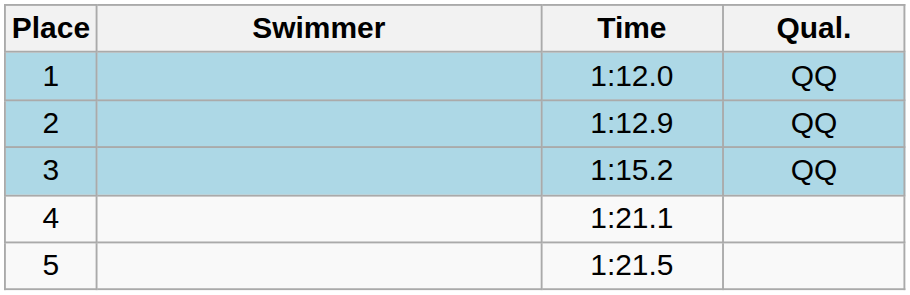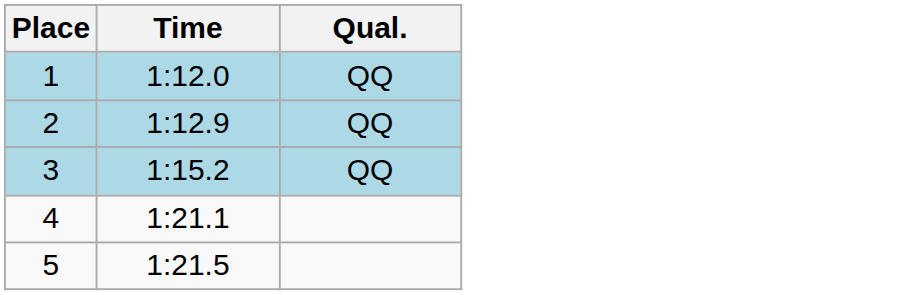- column: Swimmer
